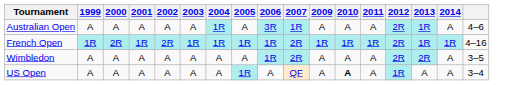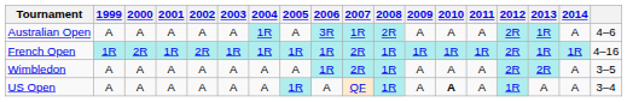+ column: 2008 | 2R | 1R | 1R | 1R
